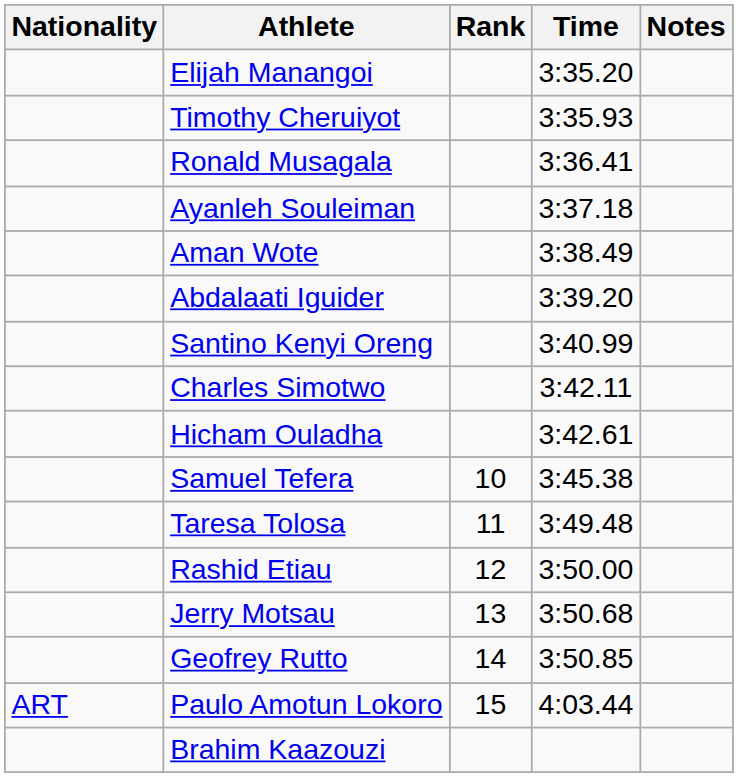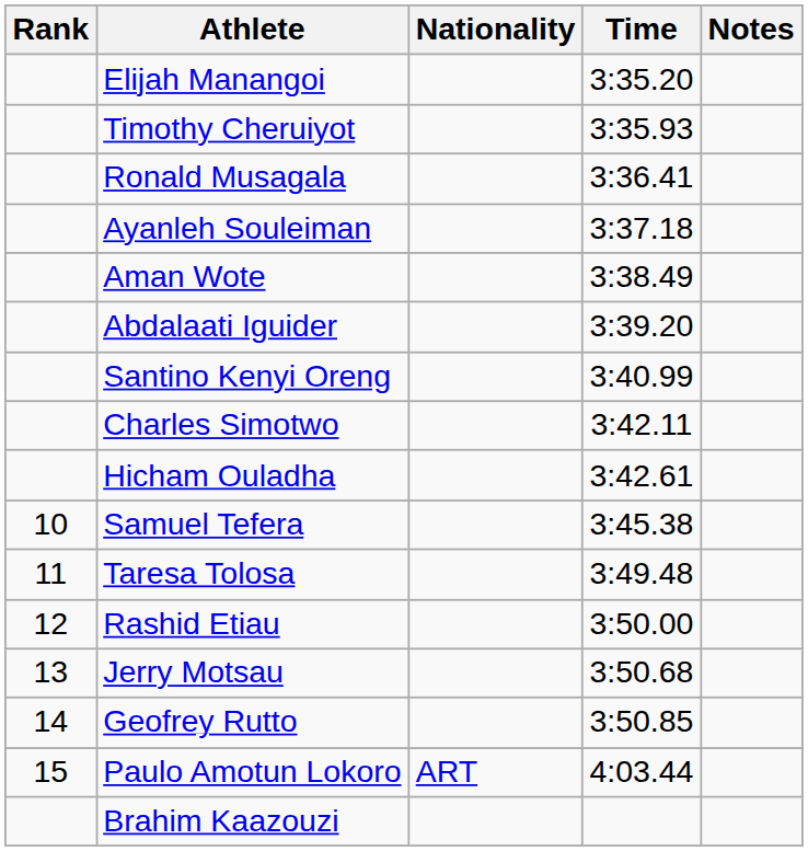columns swapped: Rank <-> Nationality
